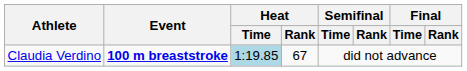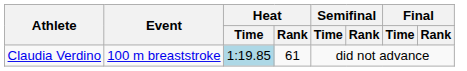Claudia Verdino | Event: bold -> normal
Claudia Verdino | Heat / Rank: 67 -> 61
